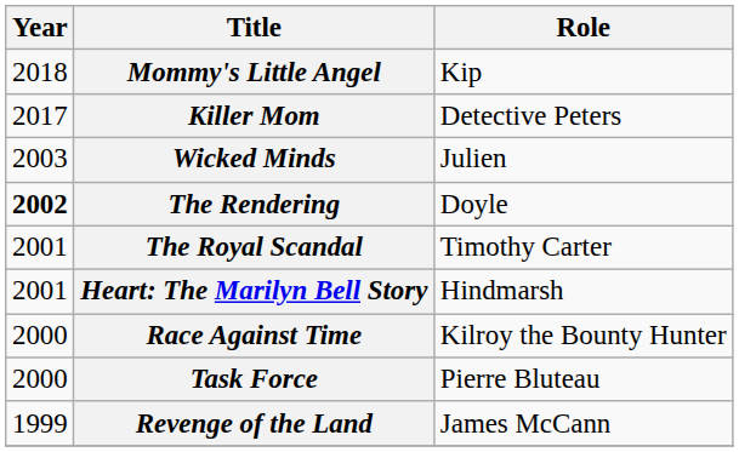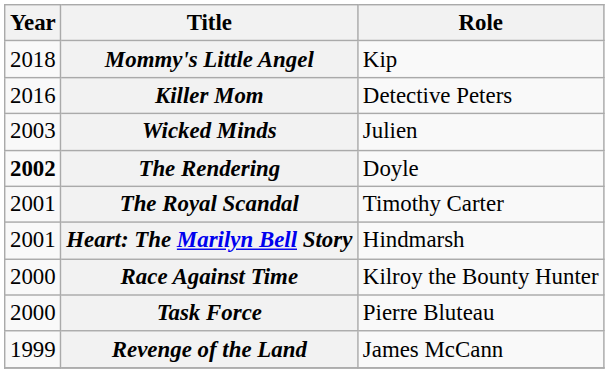Killer Mom | Year: 2017 -> 2016
